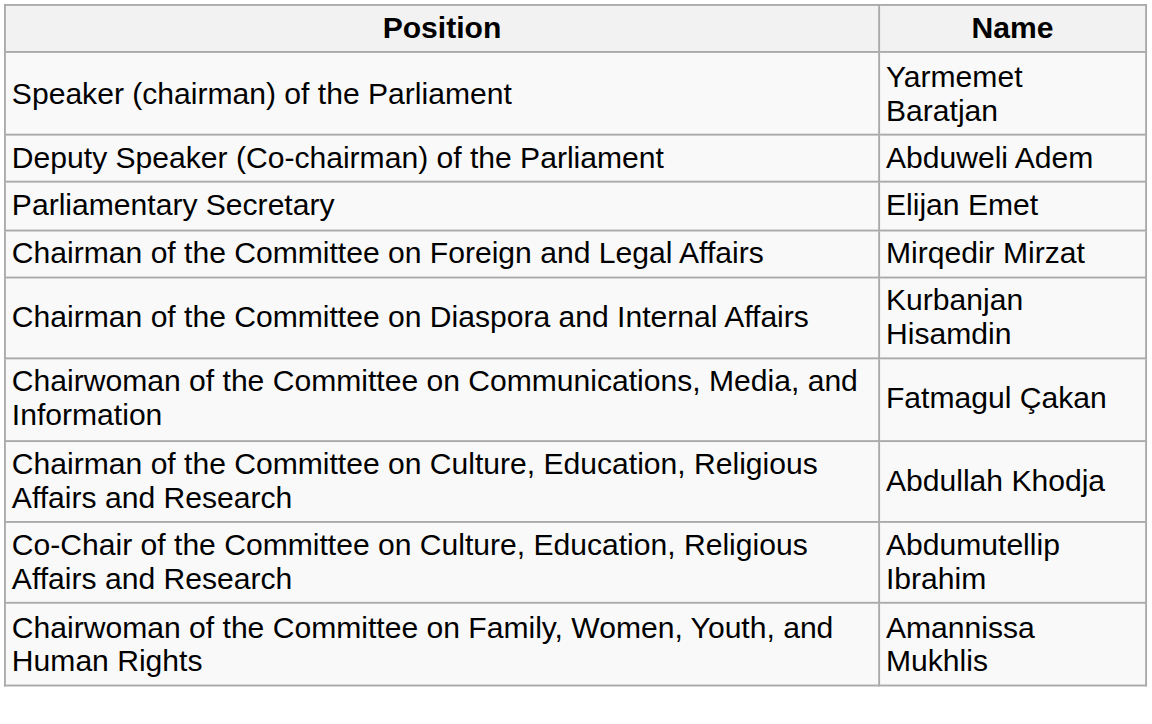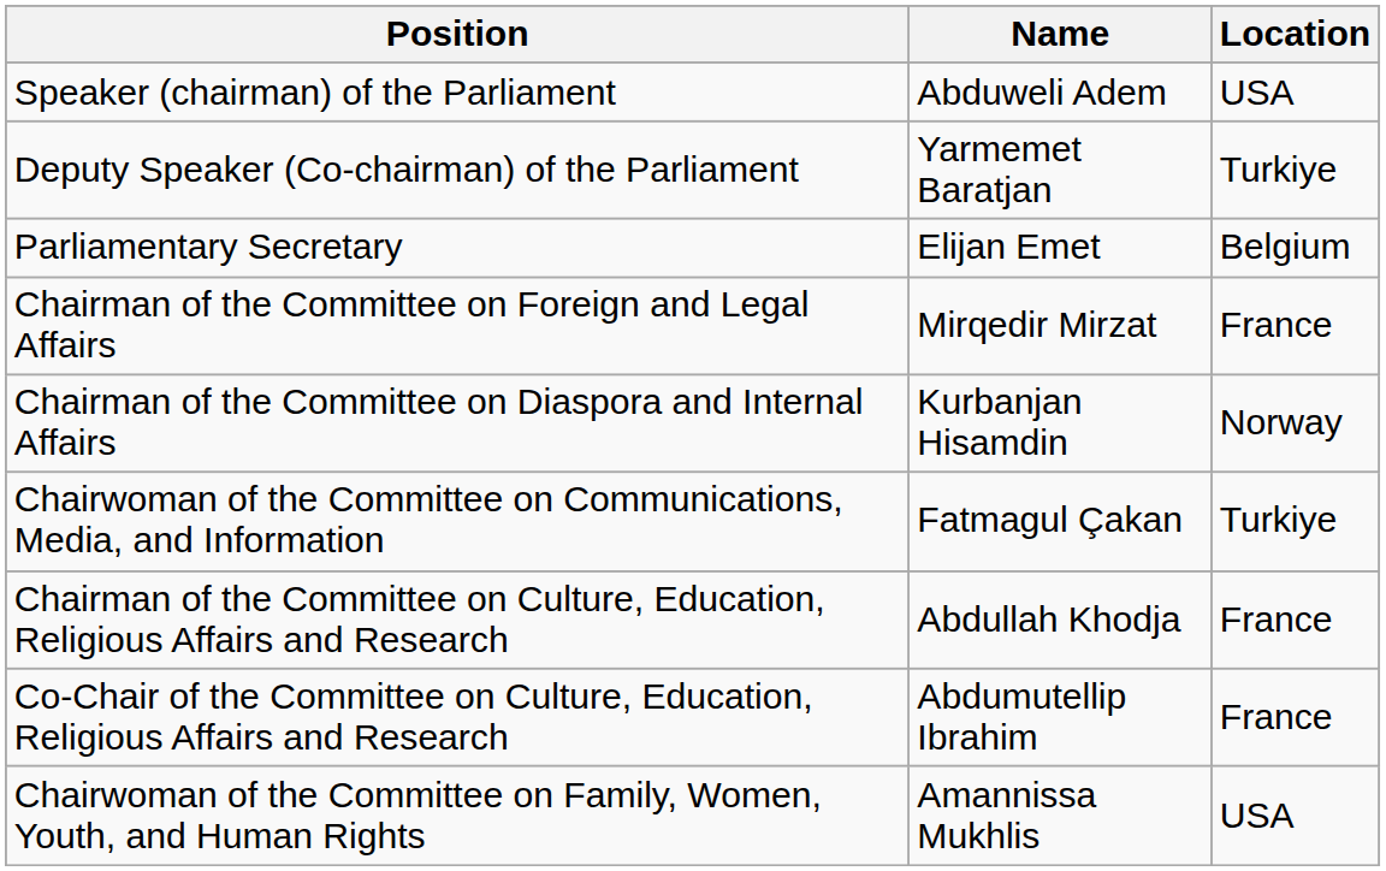+ column: Location | USA | Turkiye | Belgium | France | Norway | Turkiye | France | France | USA
Speaker (chairman) of the Parliament | Name: Yarmemet Baratjan -> Abduweli Adem
Deputy Speaker (Co-chairman) of the Parliament | Name: Abduweli Adem -> Yarmemet Baratjan
